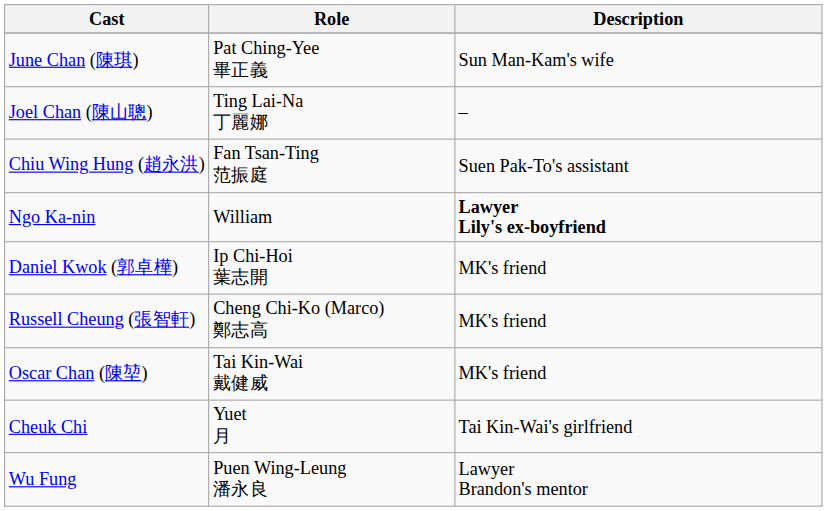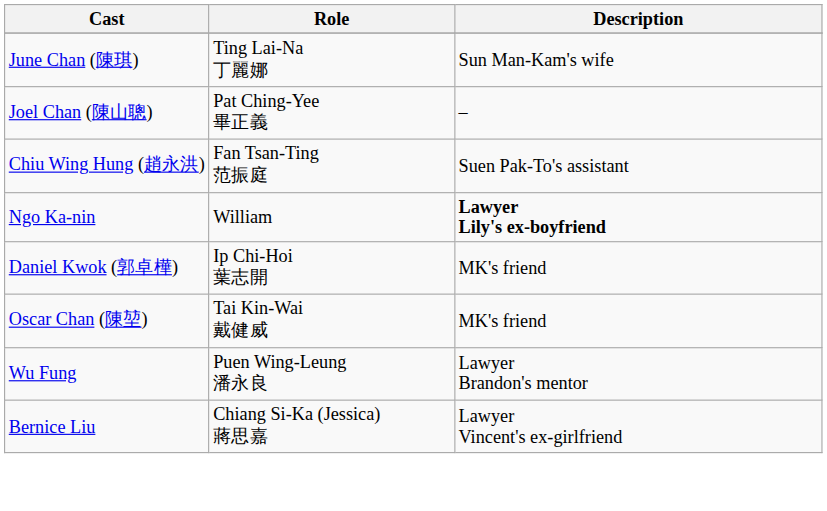June Chan (陳琪) | Role: Pat Ching-Yee 畢正義 -> Ting Lai-Na 丁麗娜
Joel Chan (陳山聰) | Role: Ting Lai-Na 丁麗娜 -> Pat Ching-Yee 畢正義
- row: Russell Cheung (張智軒) | Cheng Chi-Ko (Marco) 鄭志高 | MK's friend
- row: Cheuk Chi | Yuet 月 | Tai Kin-Wai's girlfriend
+ row: Bernice Liu | Chiang Si-Ka (Jessica) 蔣思嘉 | Lawyer Vincent's ex-girlfriend
